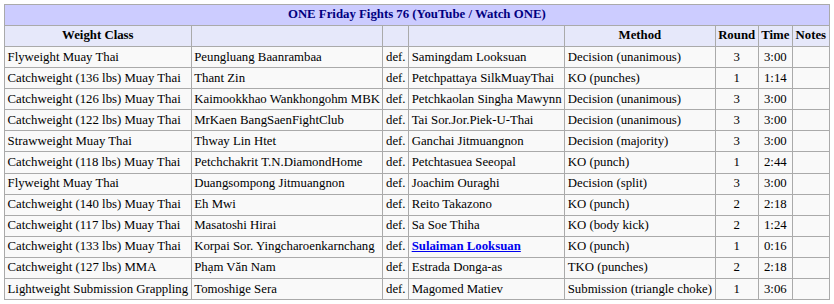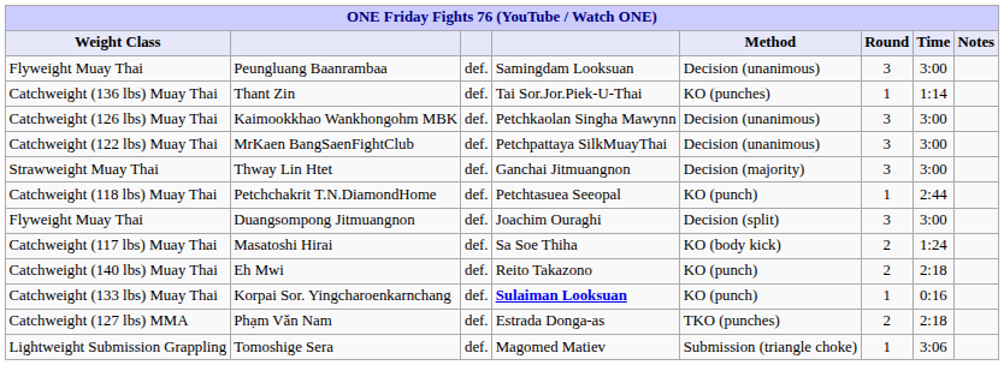Thant Zin | column 4: Petchpattaya SilkMuayThai -> Tai Sor.Jor.Piek-U-Thai
MrKaen BangSaenFightClub | column 4: Tai Sor.Jor.Piek-U-Thai -> Petchpattaya SilkMuayThai
rows swapped: Eh Mwi <-> Masatoshi Hirai
